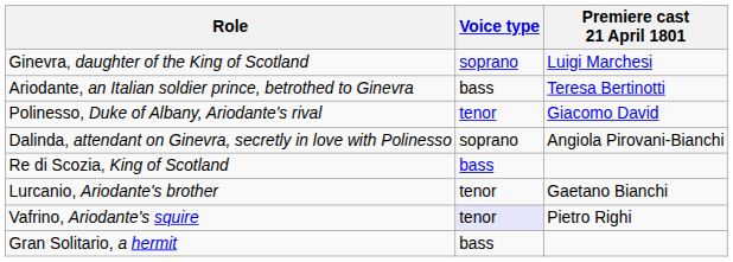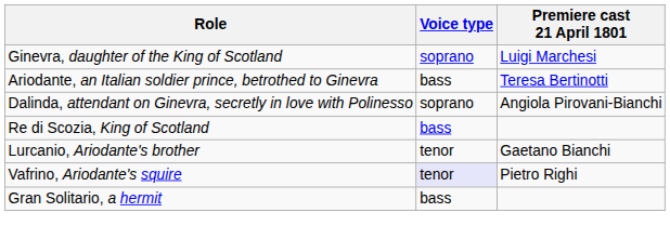- row: Polinesso, Duke of Albany, Ariodante's rival | tenor | Giacomo David
